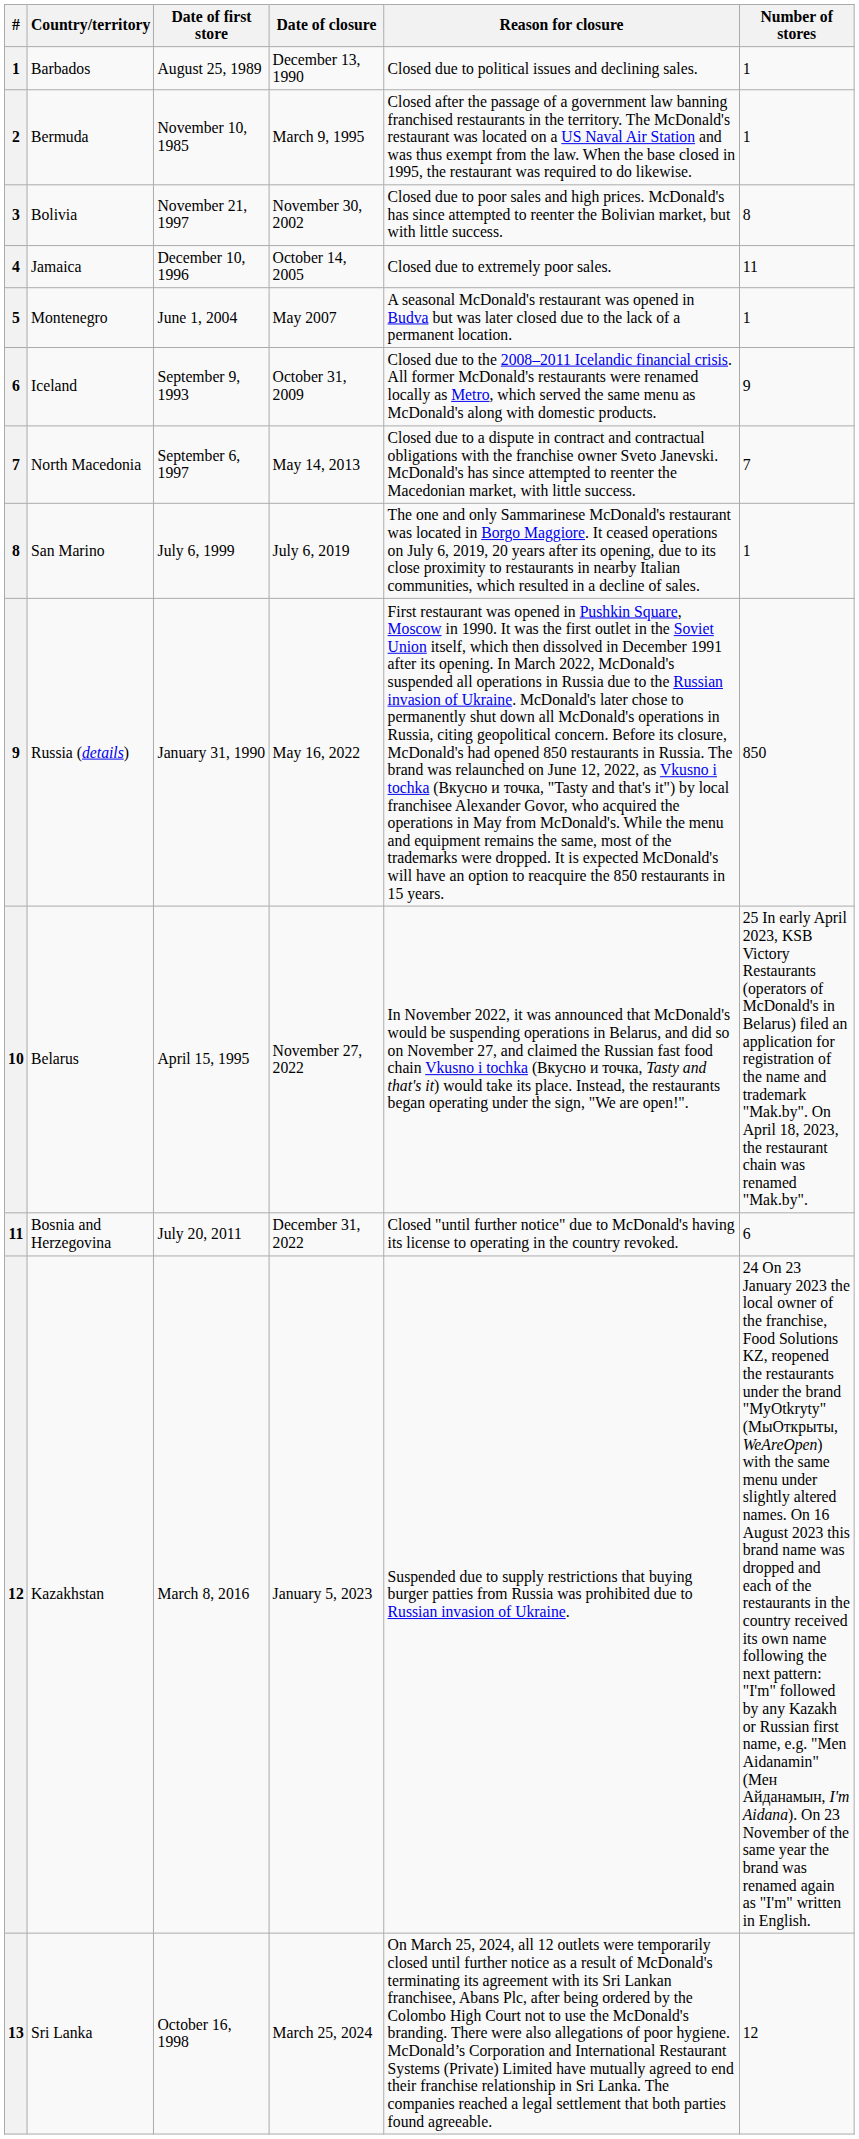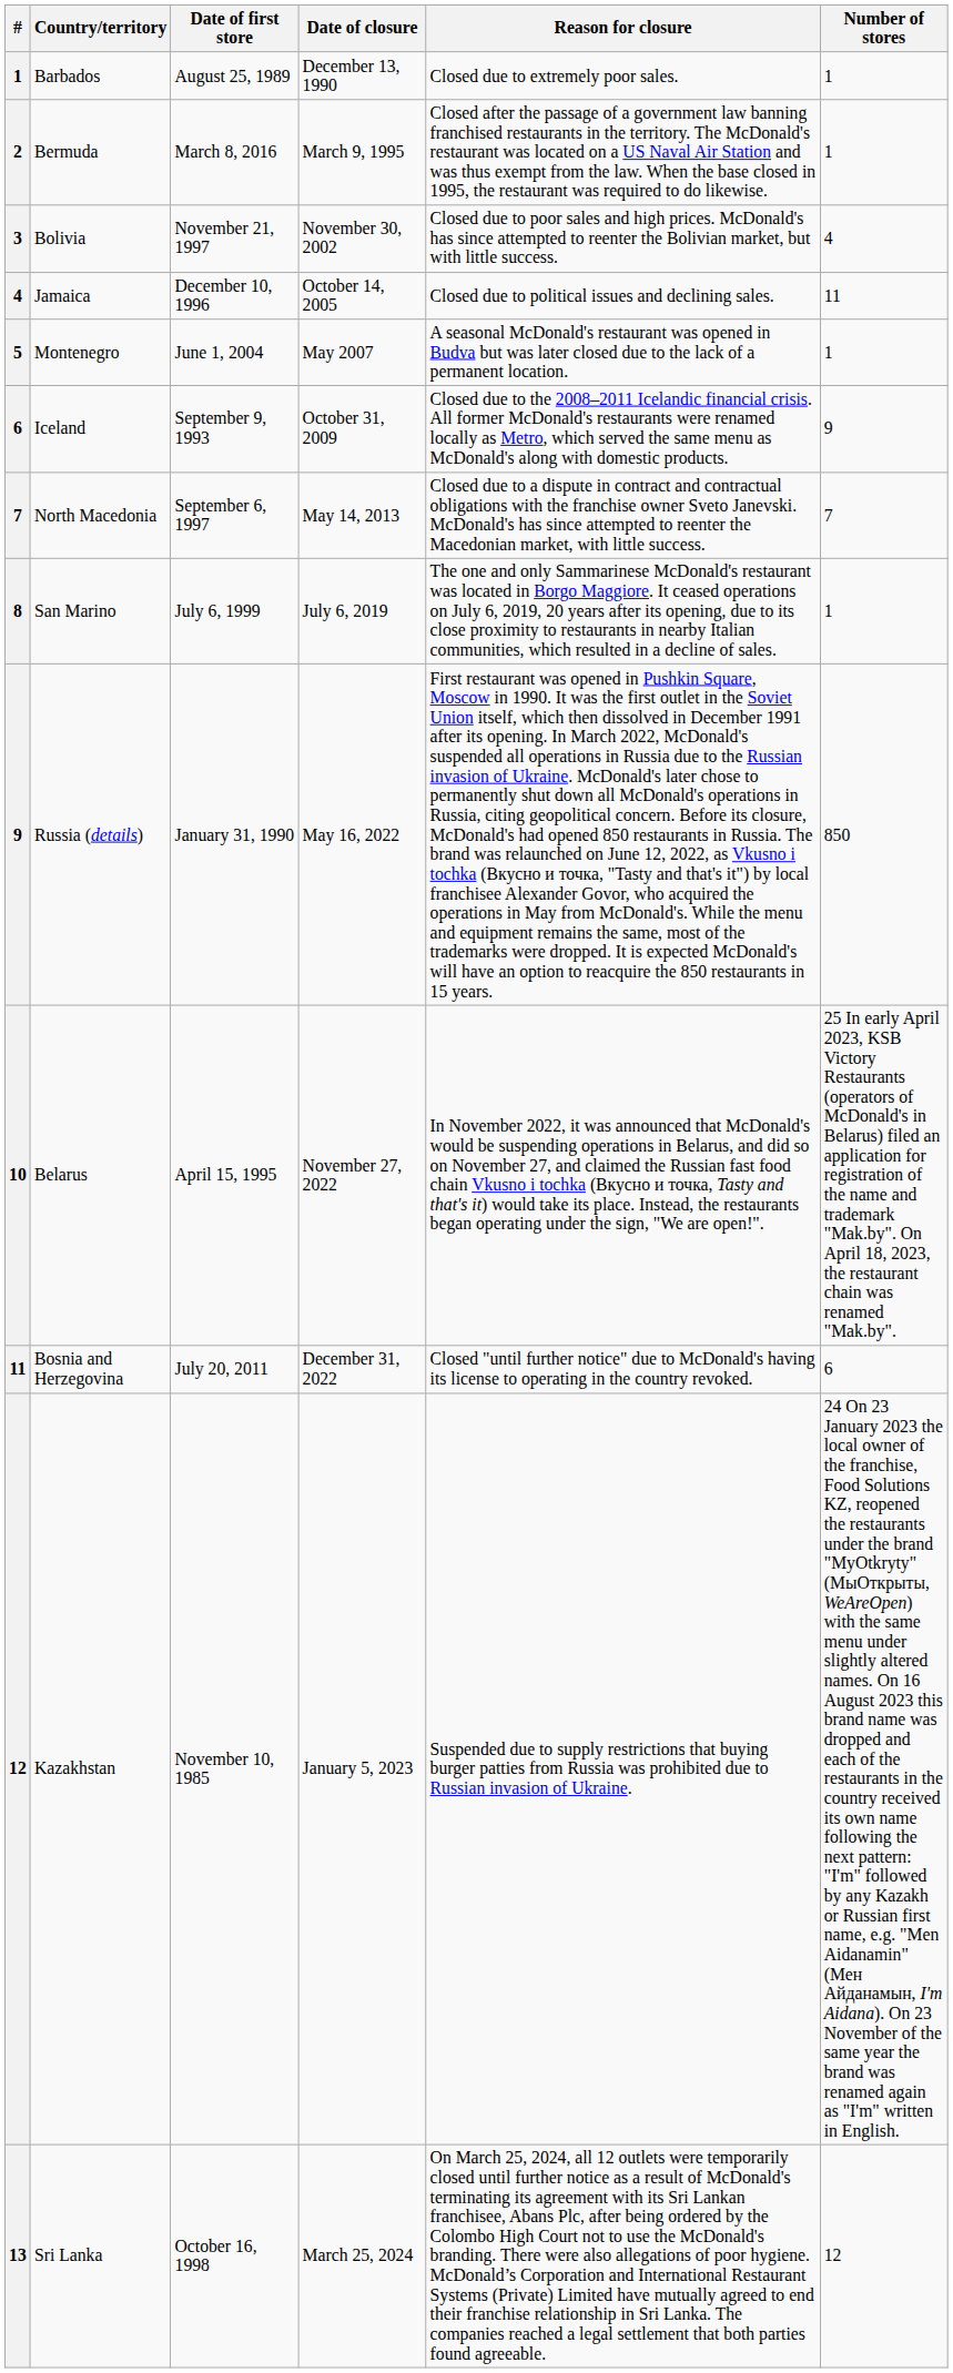Barbados | Reason for closure: Closed due to political issues and declining sales. -> Closed due to extremely poor sales.
Bermuda | Date of first store: November 10, 1985 -> March 8, 2016
Bolivia | Number of stores: 8 -> 4
Jamaica | Reason for closure: Closed due to extremely poor sales. -> Closed due to political issues and declining sales.
Kazakhstan | Date of first store: March 8, 2016 -> November 10, 1985
